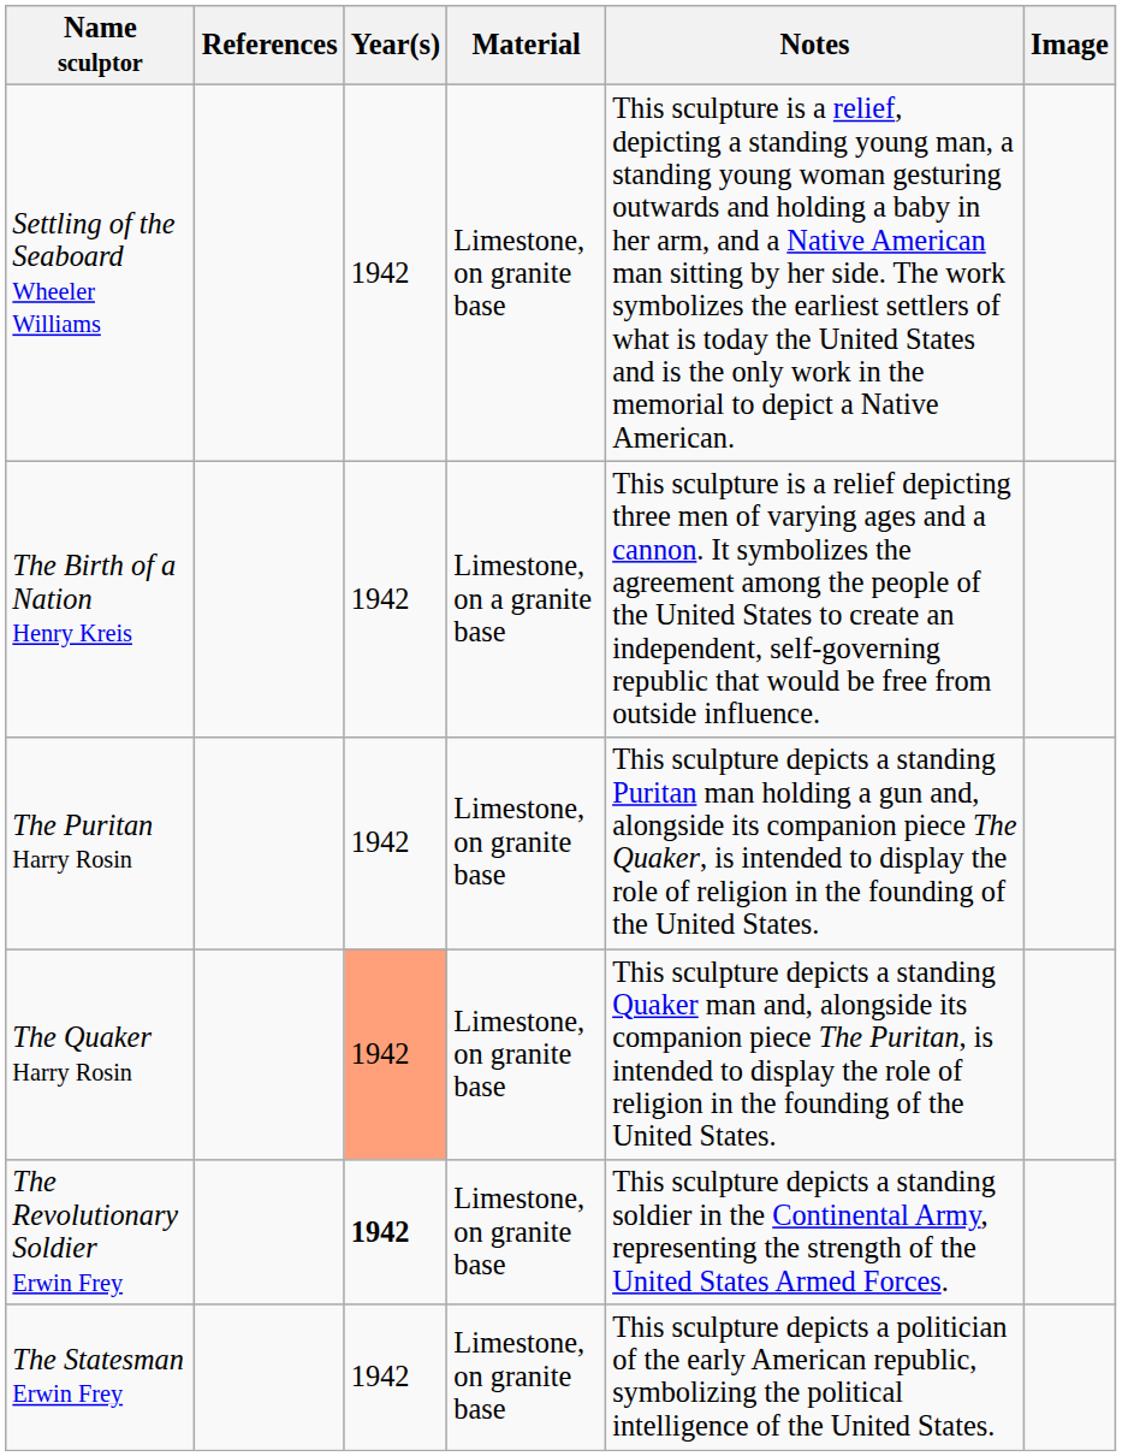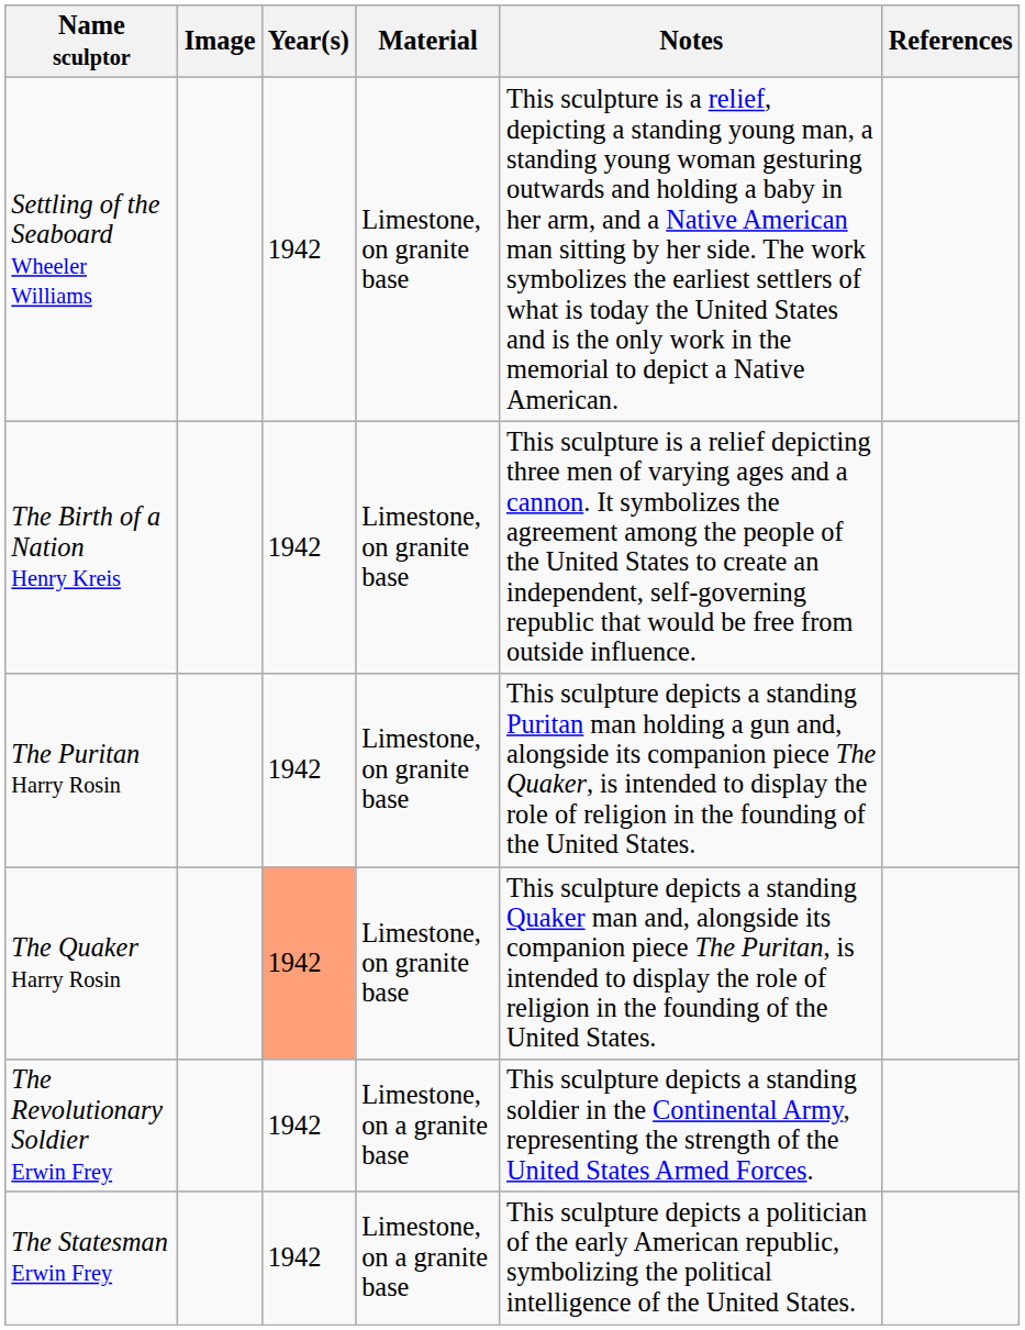columns swapped: Image <-> References
The Birth of a Nation Henry Kreis | Material: Limestone, on a granite base -> Limestone, on granite base
The Revolutionary Soldier Erwin Frey | Year(s): bold -> normal
The Revolutionary Soldier Erwin Frey | Material: Limestone, on granite base -> Limestone, on a granite base
The Statesman Erwin Frey | Material: Limestone, on granite base -> Limestone, on a granite base
